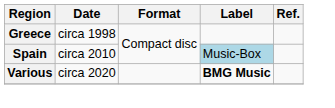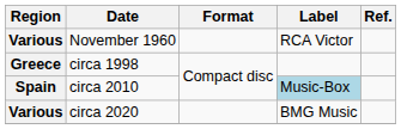+ row: Various | November 1960 | RCA Victor
circa 2020 | Label: bold -> normal
